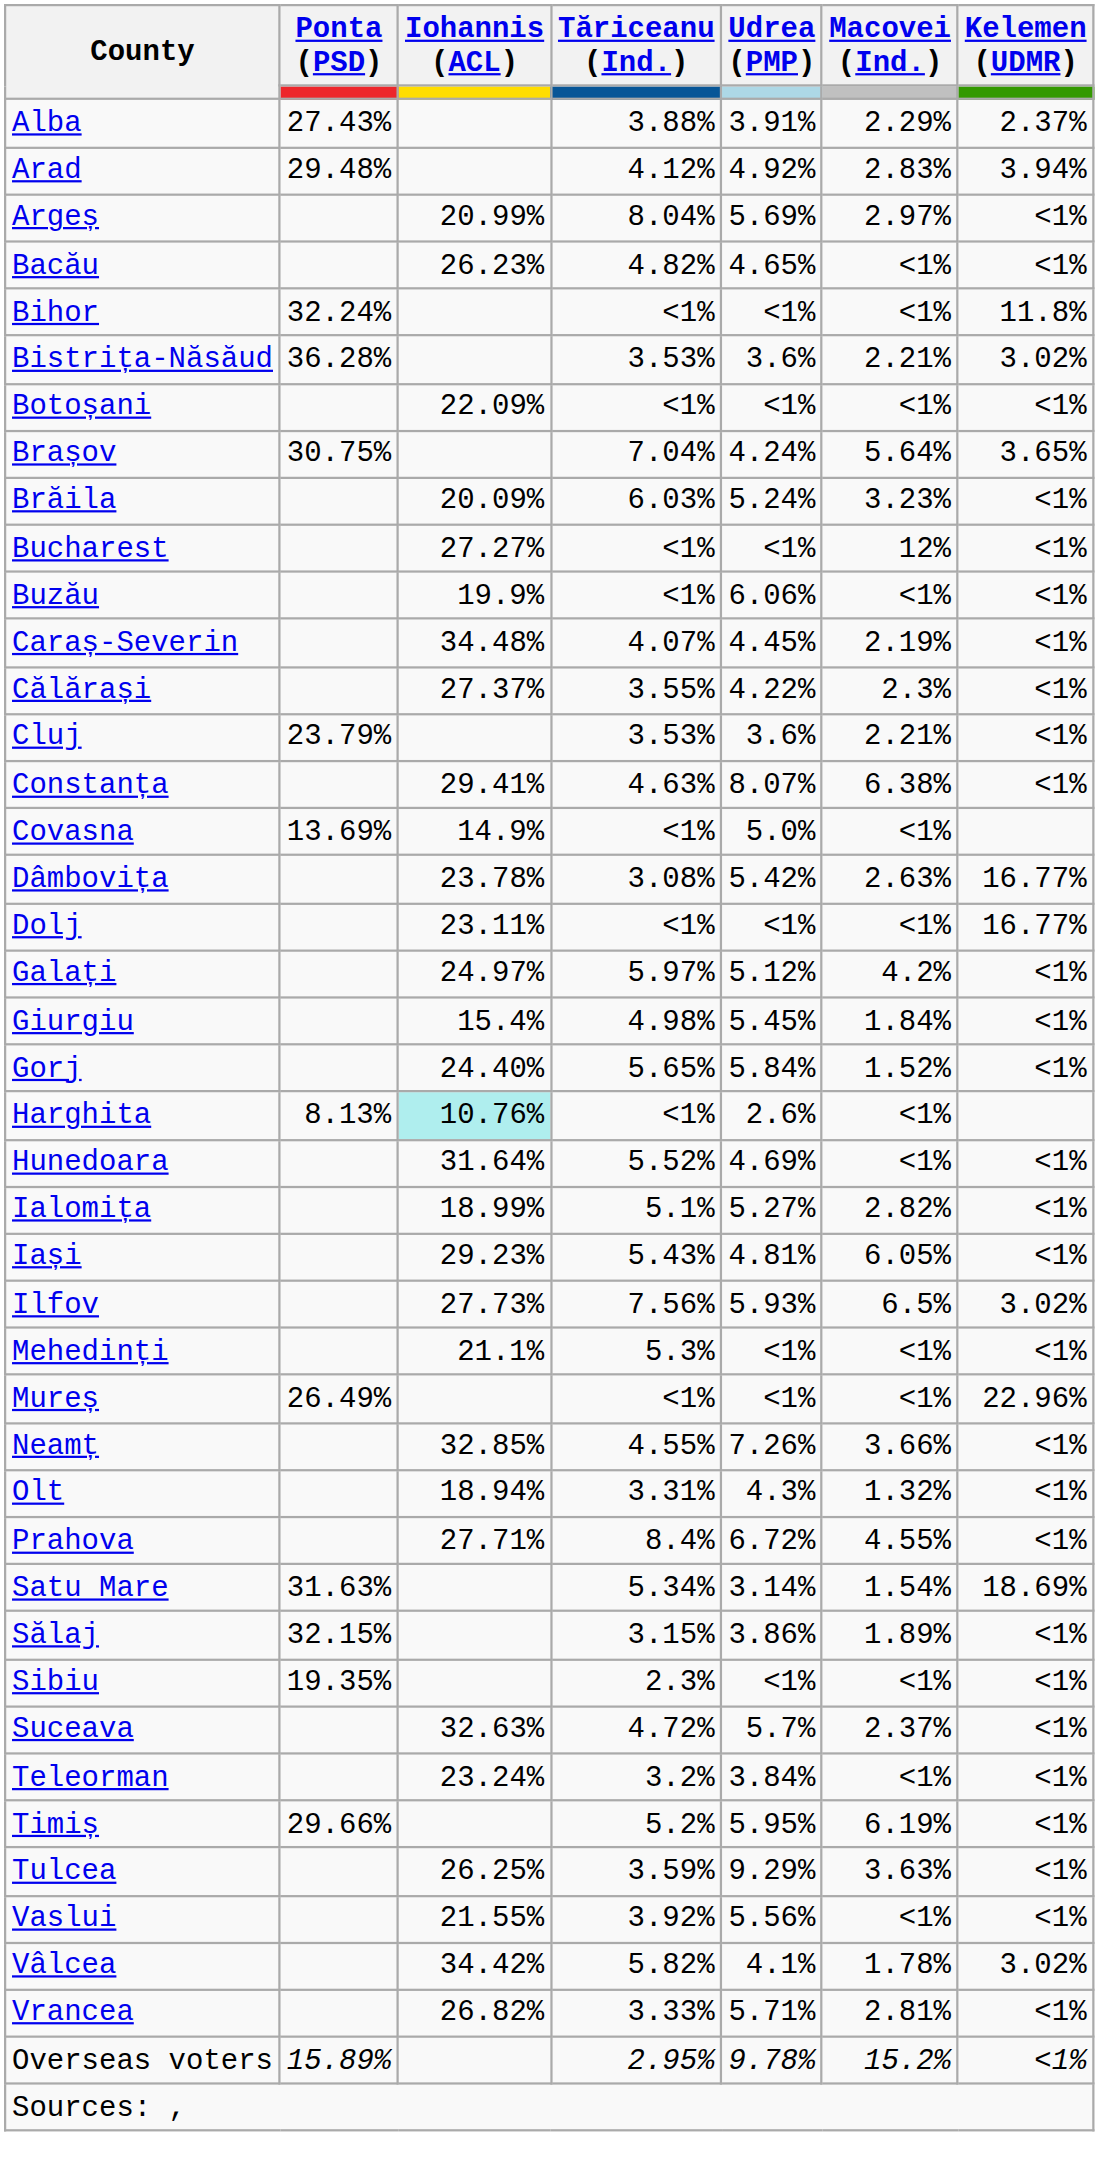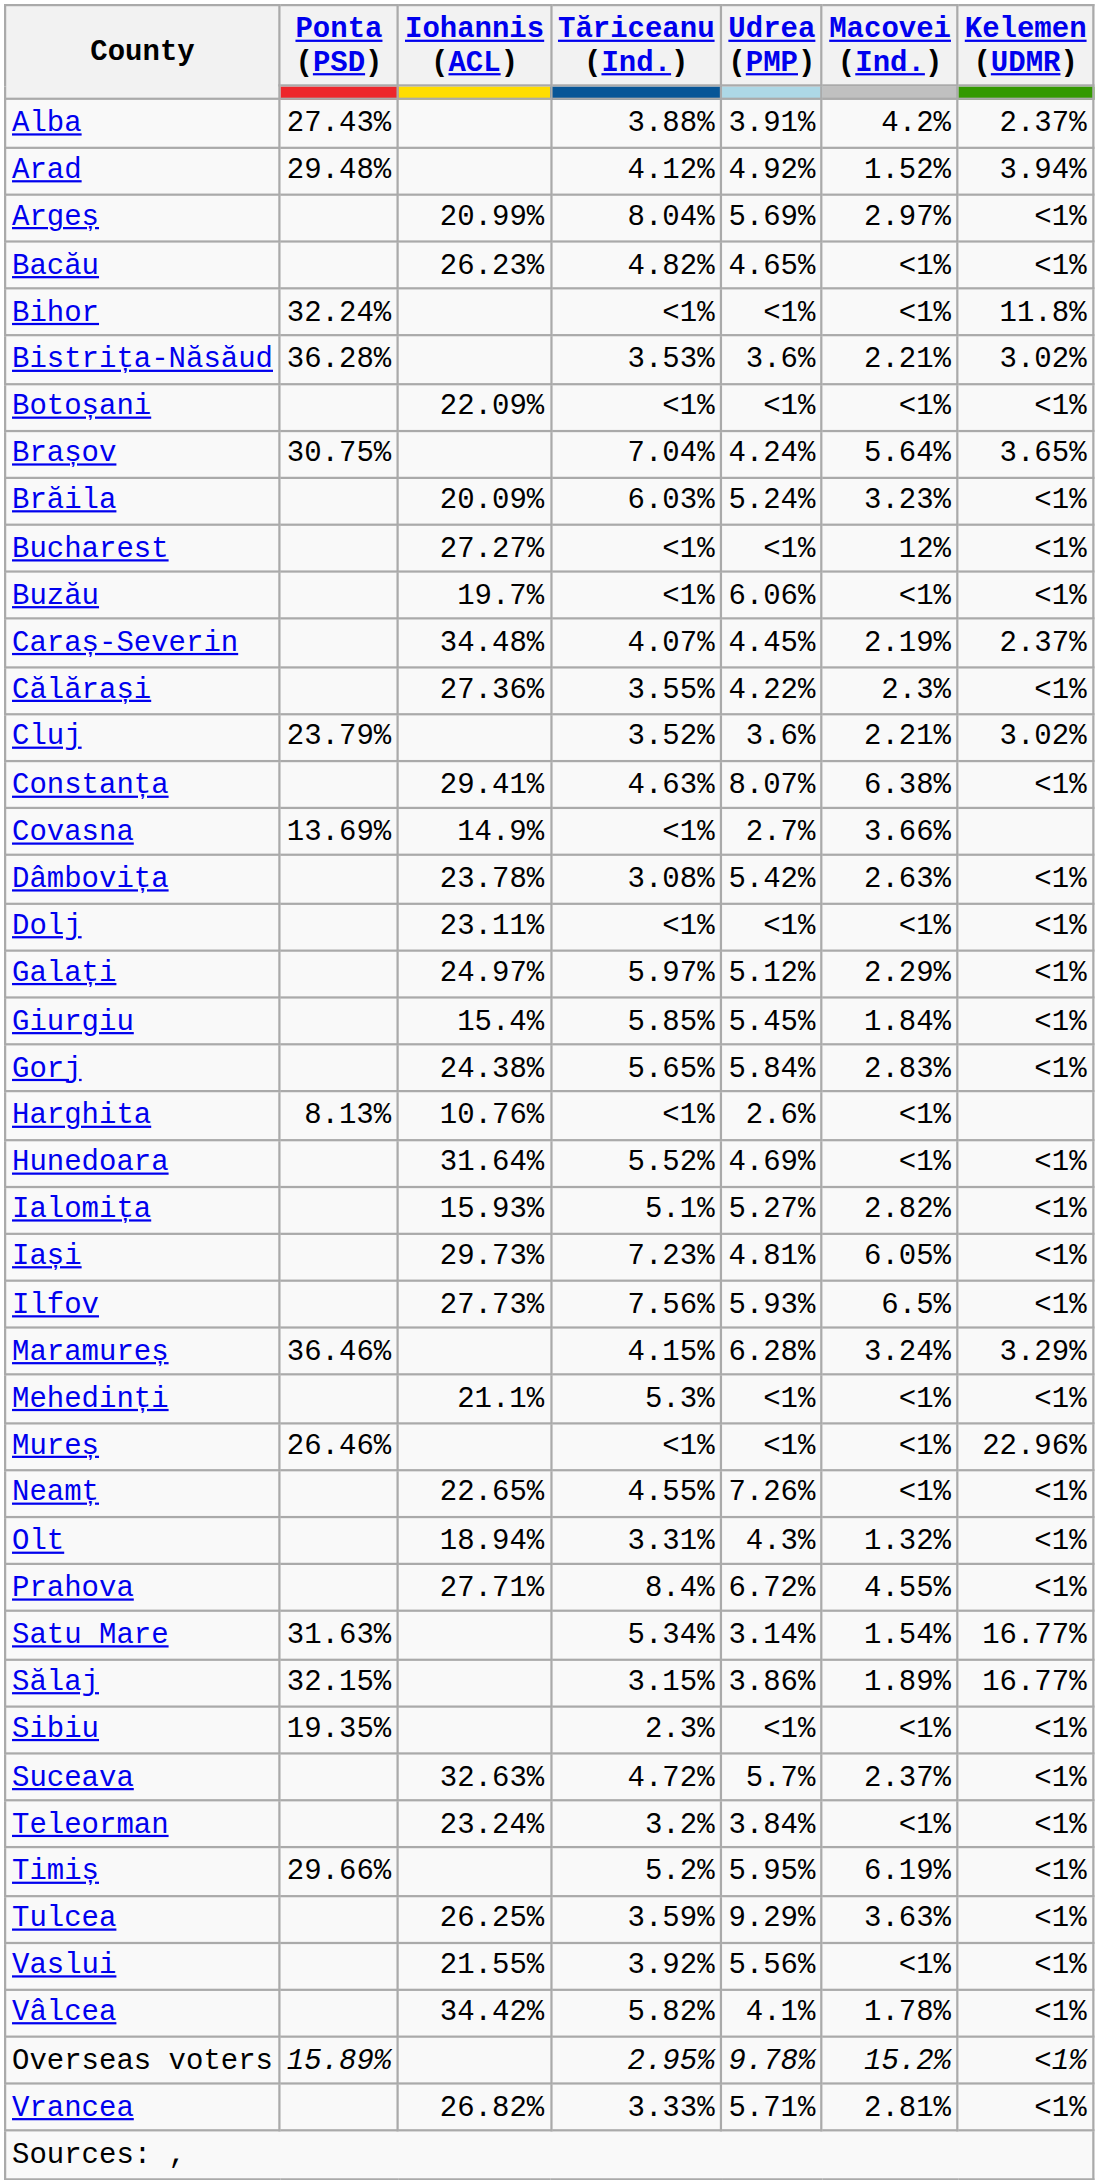Alba | Macovei (Ind.): 2.29% -> 4.2%
Arad | Macovei (Ind.): 2.83% -> 1.52%
Buzău | Iohannis (ACL): 19.9% -> 19.7%
Caraș-Severin | Kelemen (UDMR): <1% -> 2.37%
Călărași | Iohannis (ACL): 27.37% -> 27.36%
Cluj | Tăriceanu (Ind.): 3.53% -> 3.52%
Cluj | Kelemen (UDMR): <1% -> 3.02%
Covasna | Udrea (PMP): 5.0% -> 2.7%
Covasna | Macovei (Ind.): <1% -> 3.66%
Dâmbovița | Kelemen (UDMR): 16.77% -> <1%
Dolj | Kelemen (UDMR): 16.77% -> <1%
Galați | Macovei (Ind.): 4.2% -> 2.29%
Giurgiu | Tăriceanu (Ind.): 4.98% -> 5.85%
Gorj | Iohannis (ACL): 24.40% -> 24.38%
Gorj | Macovei (Ind.): 1.52% -> 2.83%
Harghita | Iohannis (ACL): paleturquoise background -> no background
Ialomița | Iohannis (ACL): 18.99% -> 15.93%
Iași | Iohannis (ACL): 29.23% -> 29.73%
Iași | Tăriceanu (Ind.): 5.43% -> 7.23%
Ilfov | Kelemen (UDMR): 3.02% -> <1%
+ row: Maramureș | 36.46% | 4.15% | 6.28% | 3.24% | 3.29%
Mureș | Ponta (PSD): 26.49% -> 26.46%
Neamț | Iohannis (ACL): 32.85% -> 22.65%
Neamț | Macovei (Ind.): 3.66% -> <1%
Satu Mare | Kelemen (UDMR): 18.69% -> 16.77%
Sălaj | Kelemen (UDMR): <1% -> 16.77%
Vâlcea | Kelemen (UDMR): 3.02% -> <1%
rows swapped: Vrancea <-> Overseas voters
